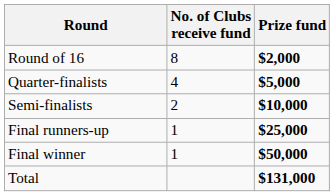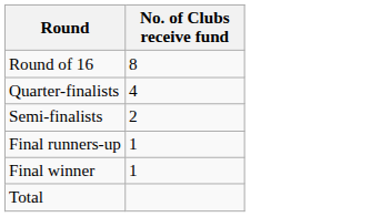- column: Prize fund | $2,000 | $5,000 | $10,000 | $25,000 | $50,000 | $131,000
